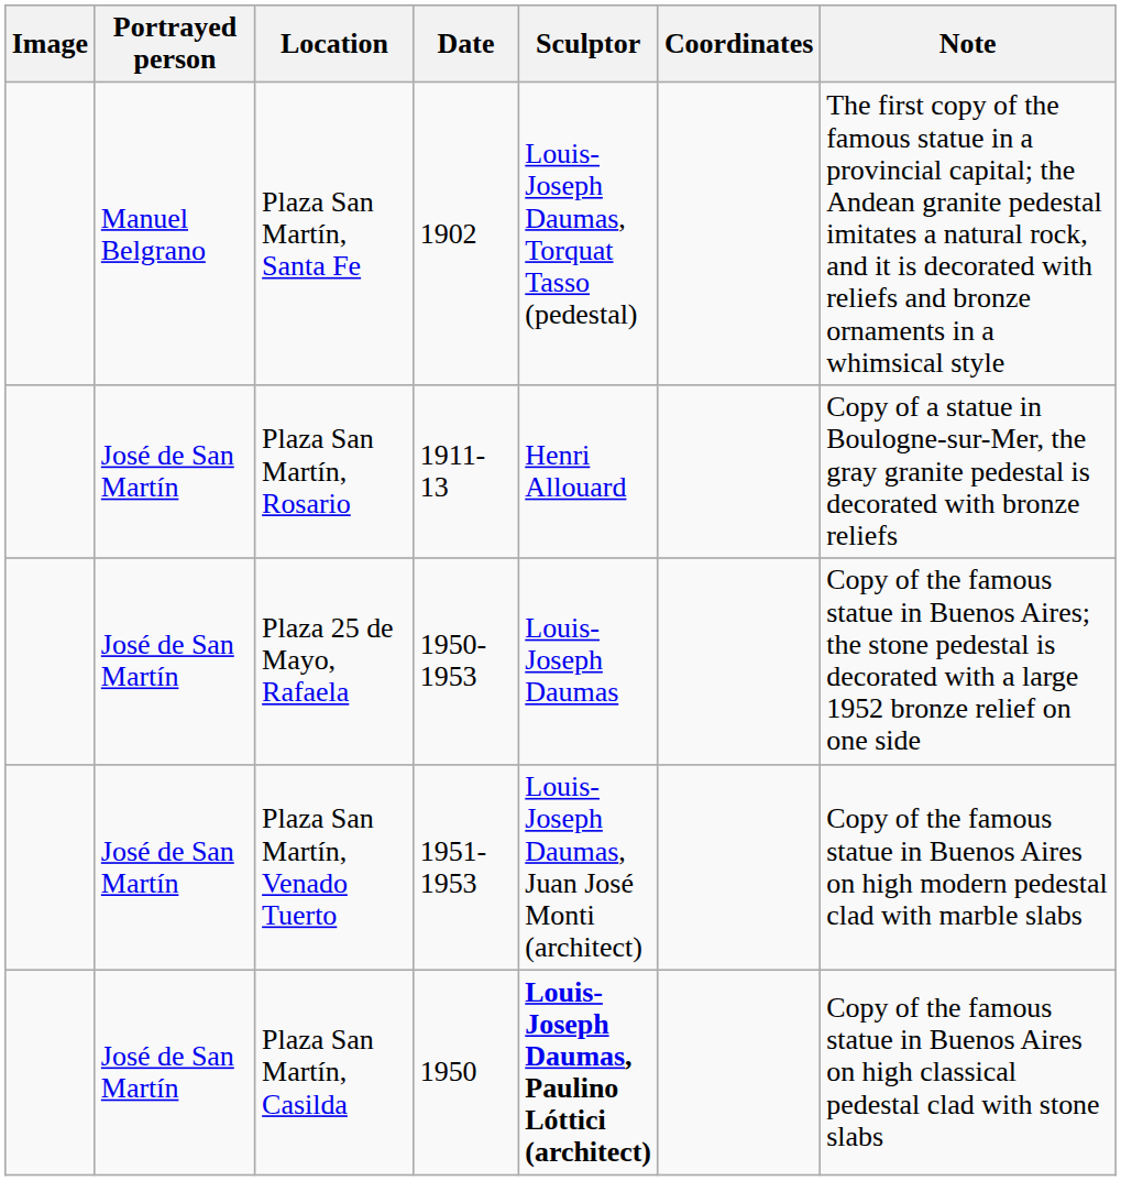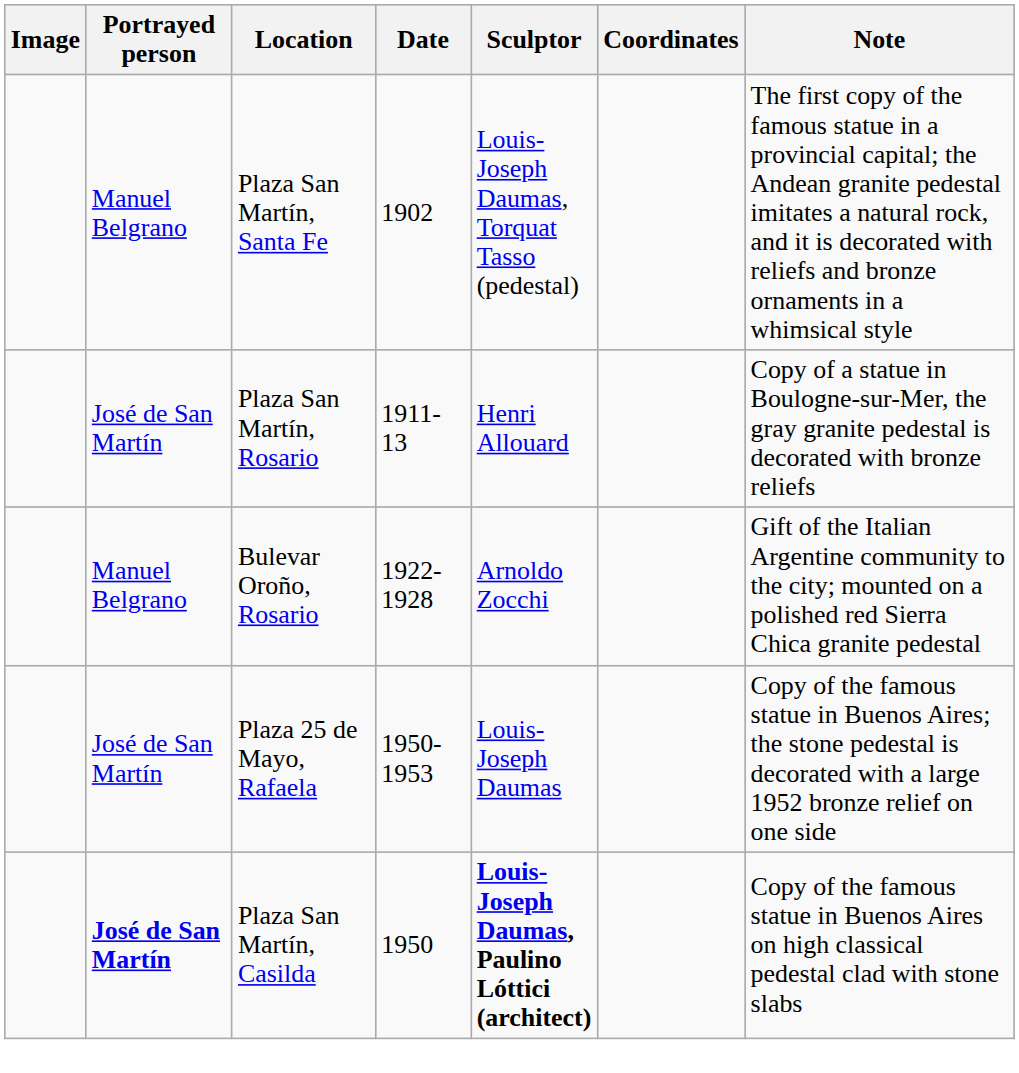+ row: Manuel Belgrano | Bulevar Oroño, Rosario | 1922-1928 | Arnoldo Zocchi | Gift of the Italian Argentine community to the city; mounted on a polished red Sierra Chica granite pedestal
- row: José de San Martín | Plaza San Martín, Venado Tuerto | 1951-1953 | Louis-Joseph Daumas, Juan José Monti (architect) | Copy of the famous statue in Buenos Aires on high modern pedestal clad with marble slabs
Plaza San Martín, Casilda | Portrayed person: normal -> bold
